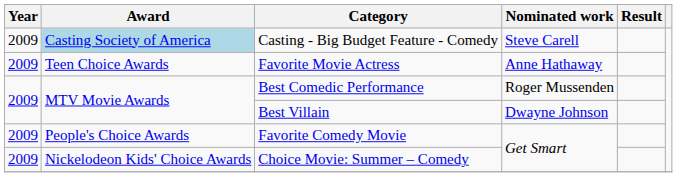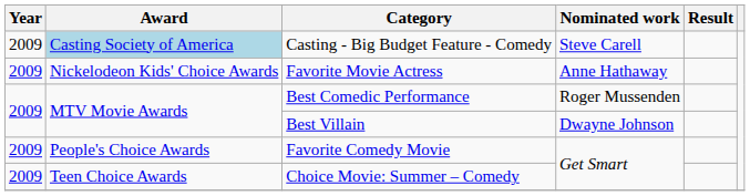Favorite Movie Actress | Award: Teen Choice Awards -> Nickelodeon Kids' Choice Awards
Choice Movie: Summer – Comedy | Award: Nickelodeon Kids' Choice Awards -> Teen Choice Awards
